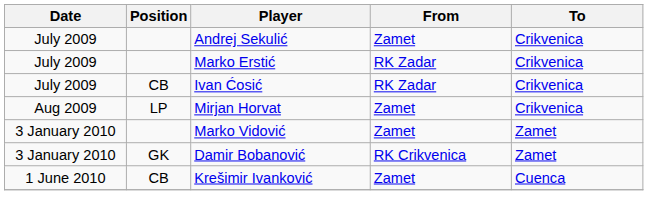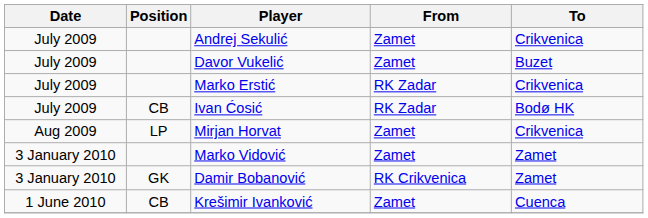+ row: July 2009 | Davor Vukelić | Zamet | Buzet
Ivan Ćosić | To: Crikvenica -> Bodø HK
